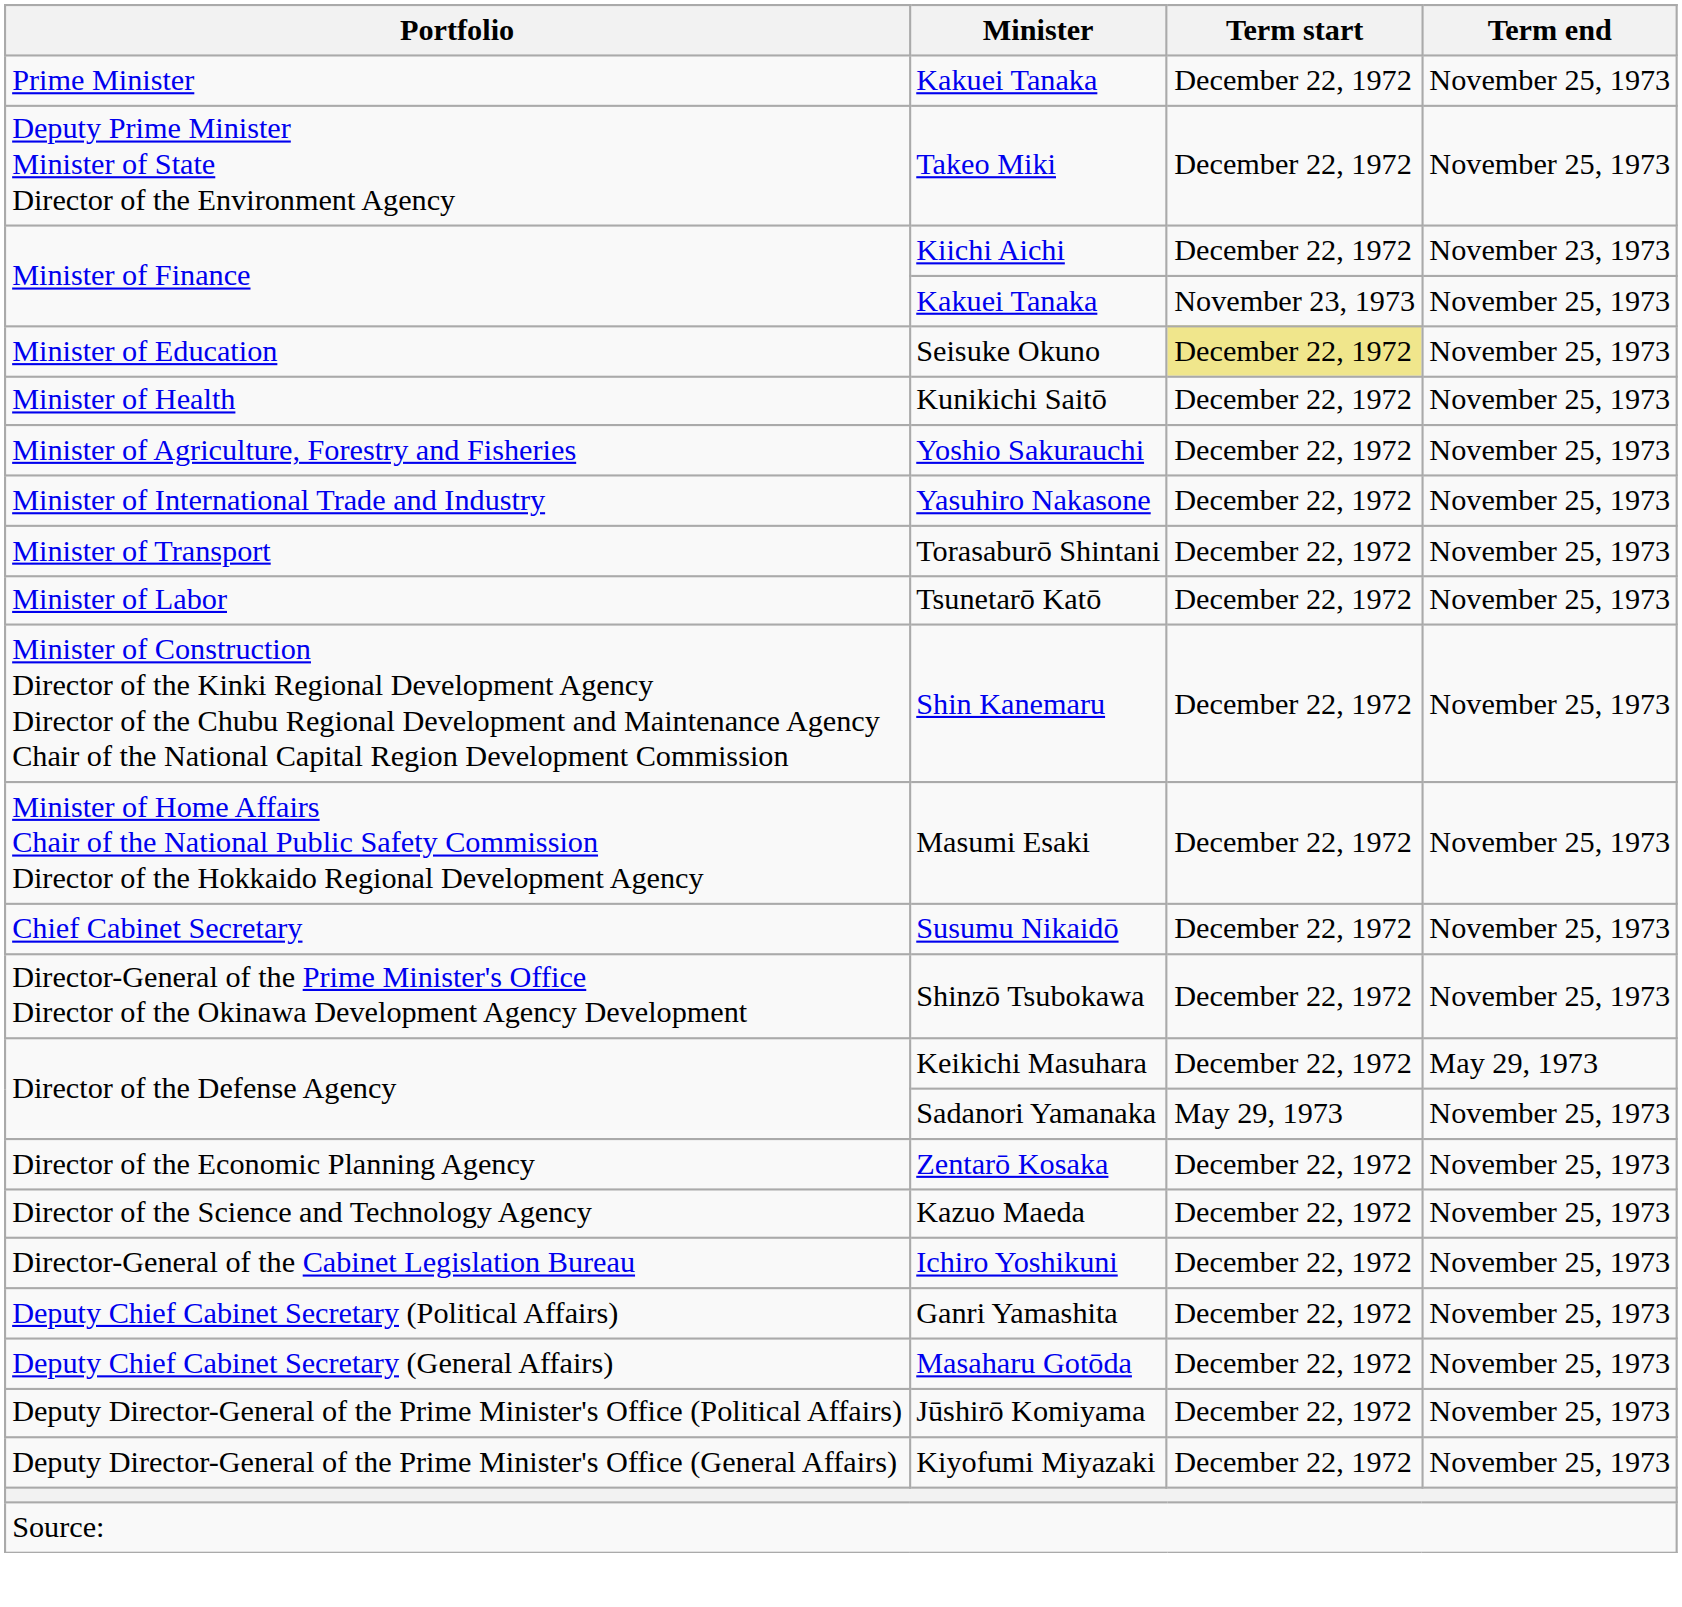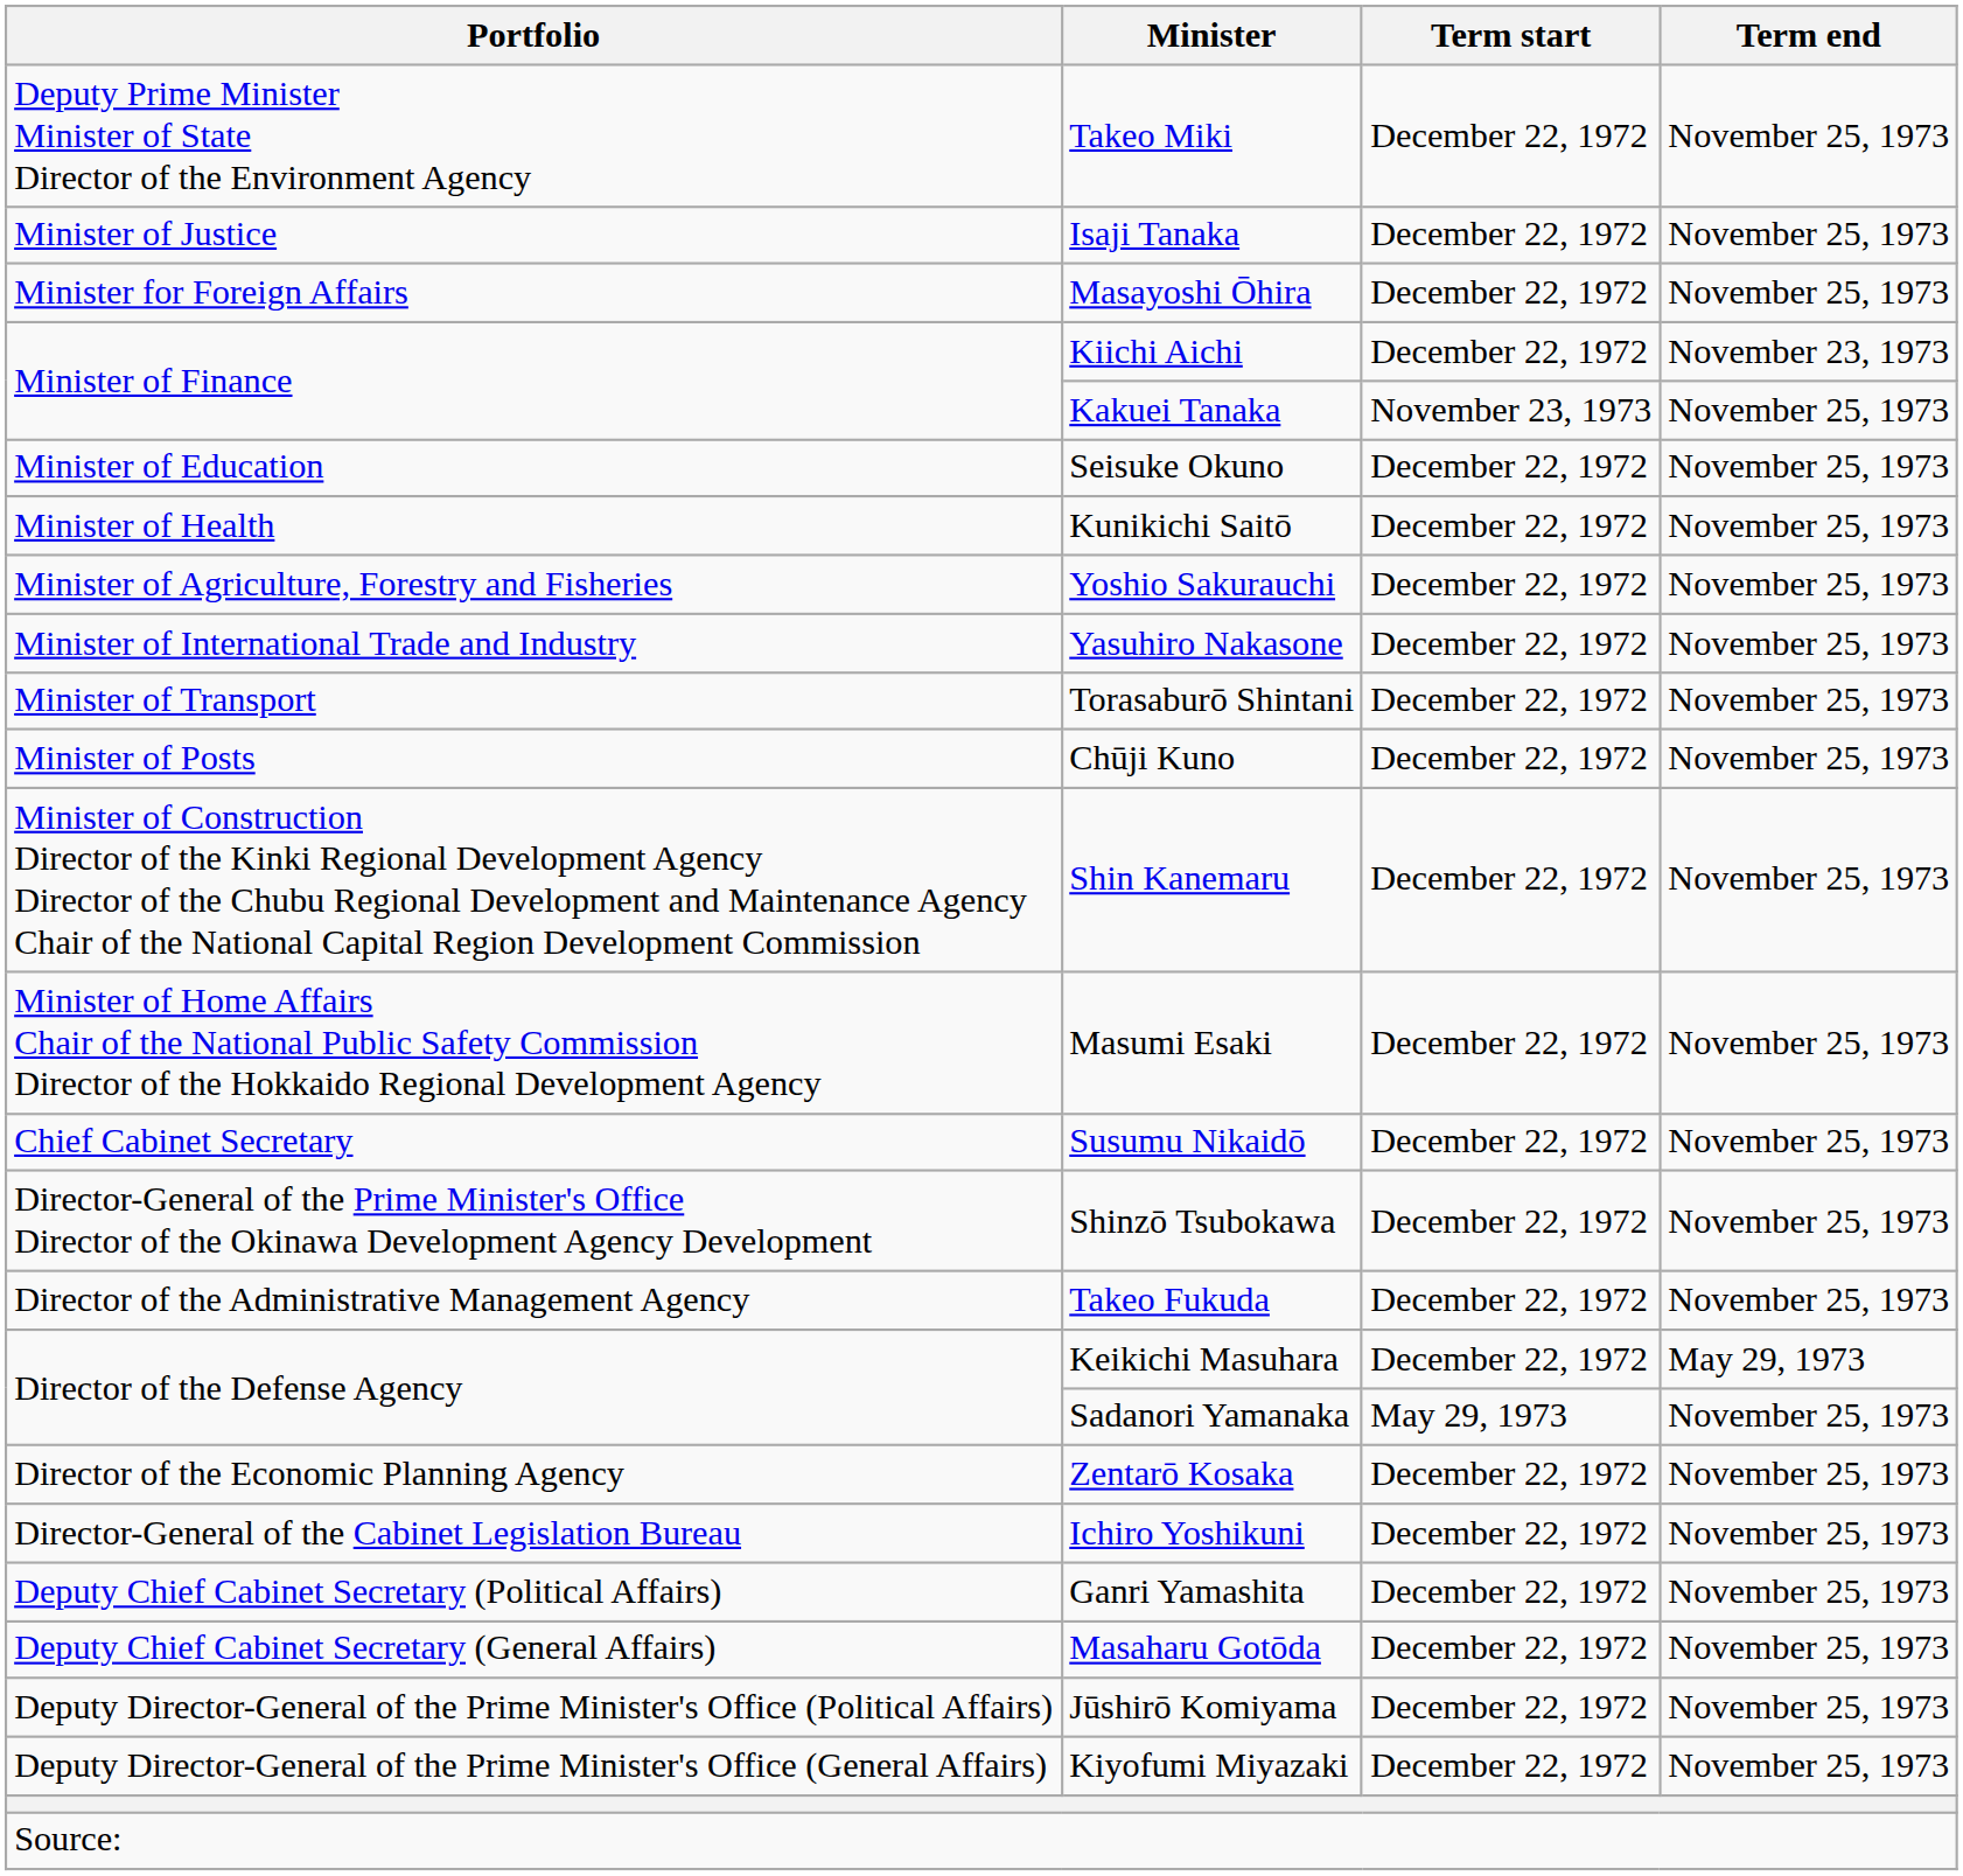- row: Prime Minister | Kakuei Tanaka | December 22, 1972 | November 25, 1973
+ row: Minister of Justice | Isaji Tanaka | December 22, 1972 | November 25, 1973
+ row: Minister for Foreign Affairs | Masayoshi Ōhira | December 22, 1972 | November 25, 1973
Seisuke Okuno | Term start: khaki background -> no background
+ row: Minister of Posts | Chūji Kuno | December 22, 1972 | November 25, 1973
- row: Minister of Labor | Tsunetarō Katō | December 22, 1972 | November 25, 1973
+ row: Director of the Administrative Management Agency | Takeo Fukuda | December 22, 1972 | November 25, 1973
- row: Director of the Science and Technology Agency | Kazuo Maeda | December 22, 1972 | November 25, 1973
